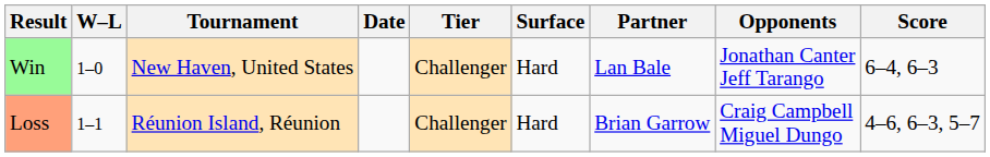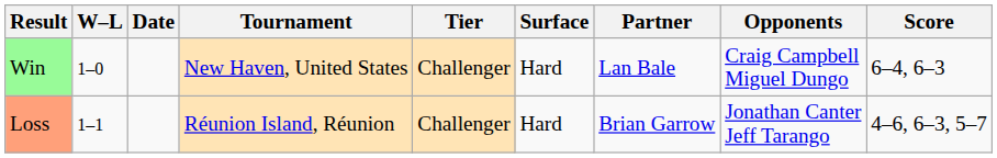columns swapped: Date <-> Tournament
Win | Opponents: Jonathan Canter Jeff Tarango -> Craig Campbell Miguel Dungo
Loss | Opponents: Craig Campbell Miguel Dungo -> Jonathan Canter Jeff Tarango
